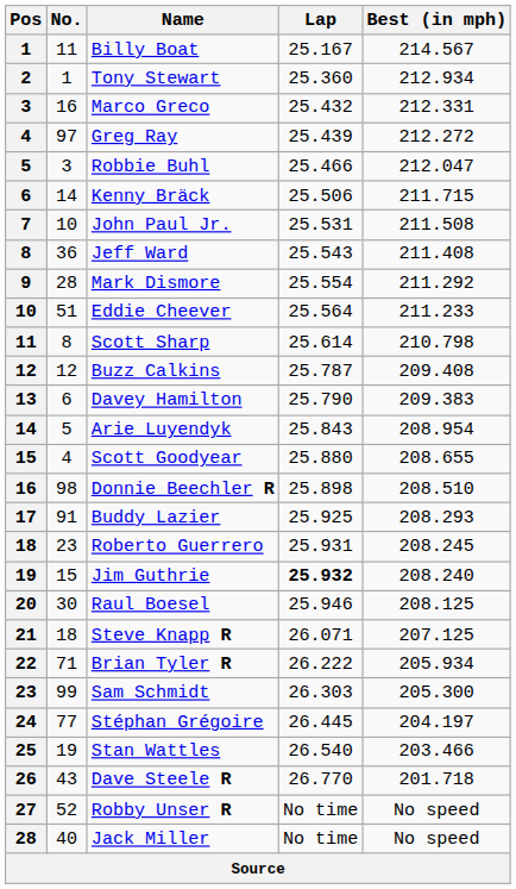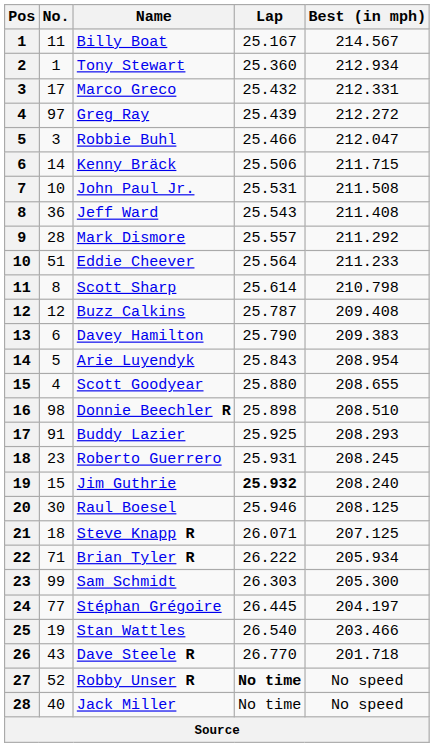Marco Greco | No.: 16 -> 17
Mark Dismore | Lap: 25.554 -> 25.557
Robby Unser R | Lap: normal -> bold
